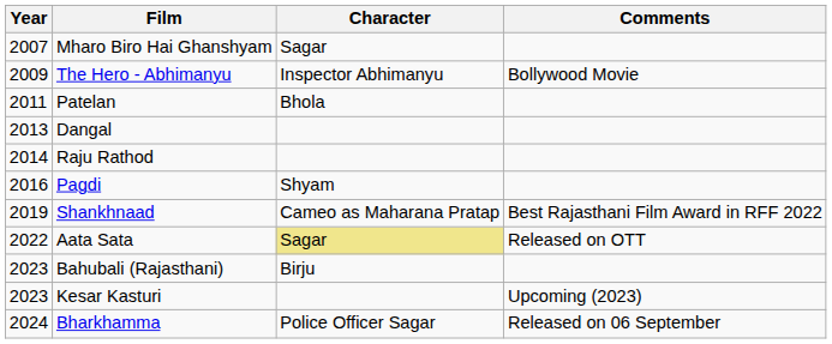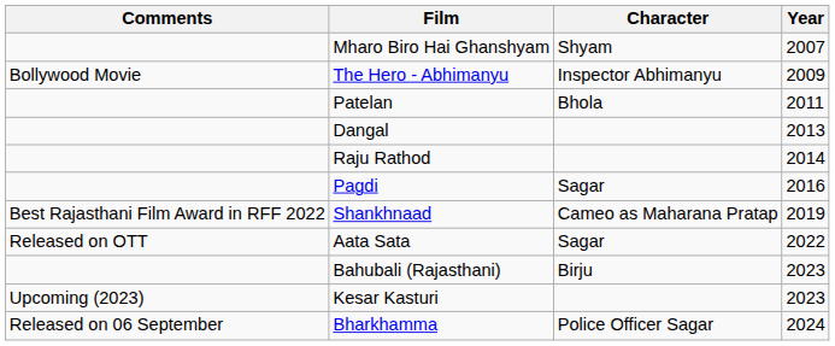columns swapped: Year <-> Comments
Mharo Biro Hai Ghanshyam | Character: Sagar -> Shyam
Pagdi | Character: Shyam -> Sagar
Aata Sata | Character: khaki background -> no background
